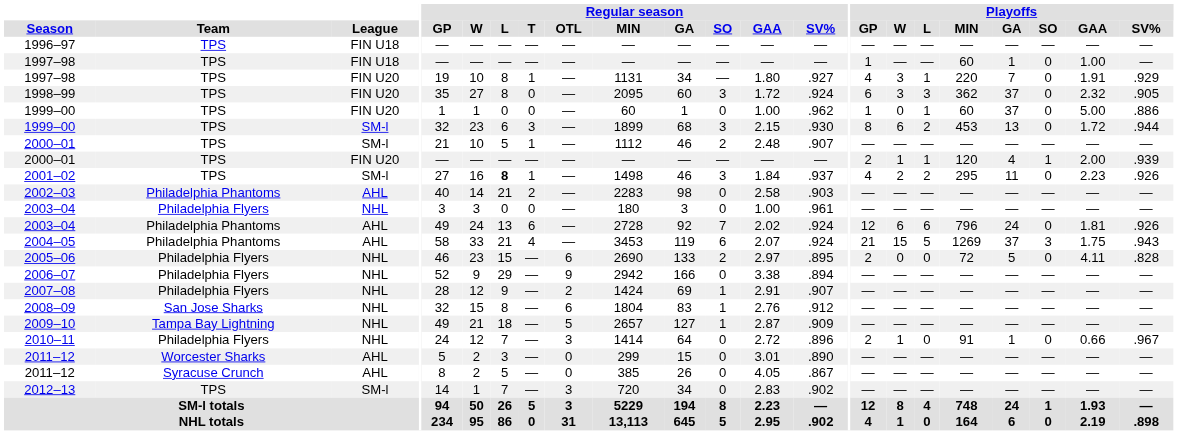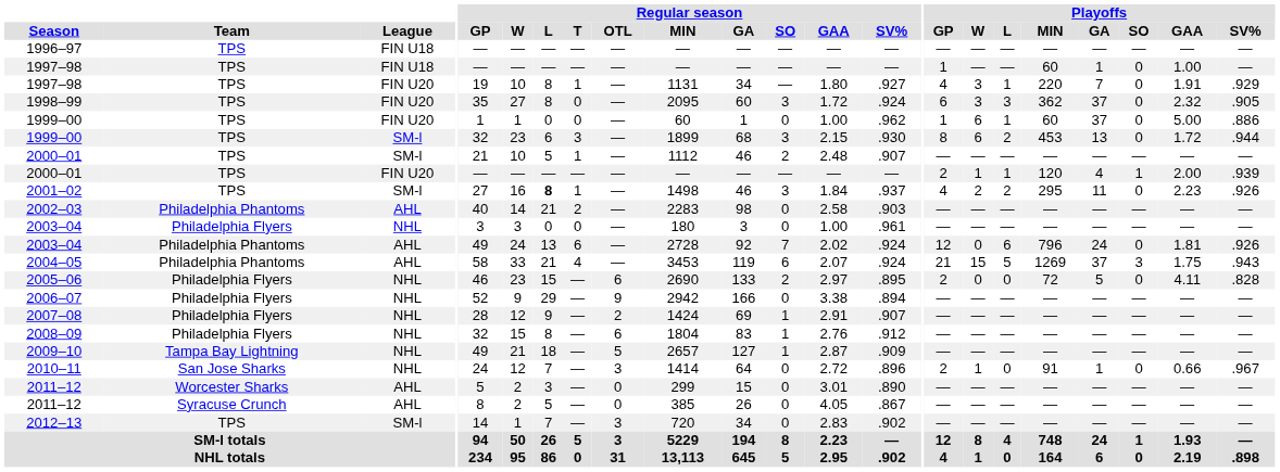1999–00 / FIN U20 | Playoffs / W: 0 -> 6
2003–04 / AHL | Playoffs / W: 6 -> 0
2008–09 | Team: San Jose Sharks -> Philadelphia Flyers
2010–11 | Team: Philadelphia Flyers -> San Jose Sharks
